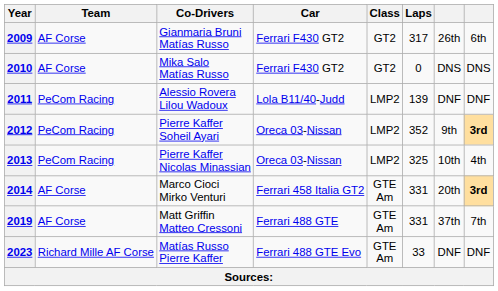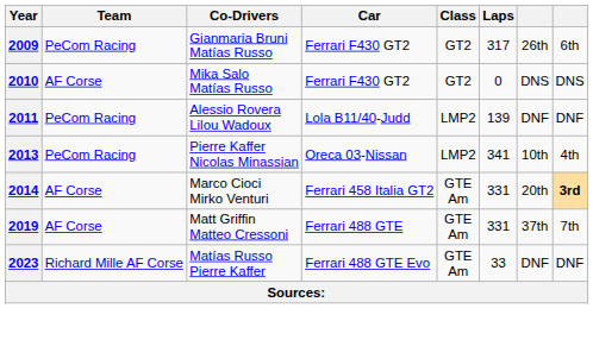2009 | Team: AF Corse -> PeCom Racing
- row: 2012 | PeCom Racing | Pierre Kaffer Soheil Ayari | Oreca 03-Nissan | LMP2 | 352 | 9th | 3rd
2013 | Laps: 325 -> 341
